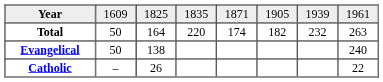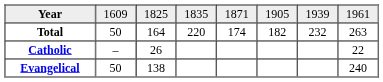rows swapped: Catholic <-> Evangelical
